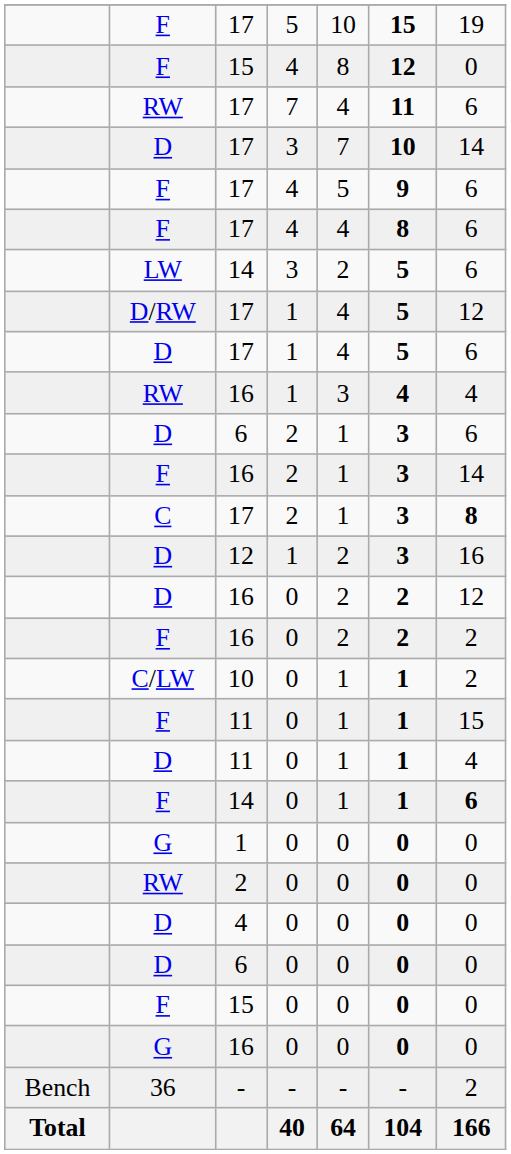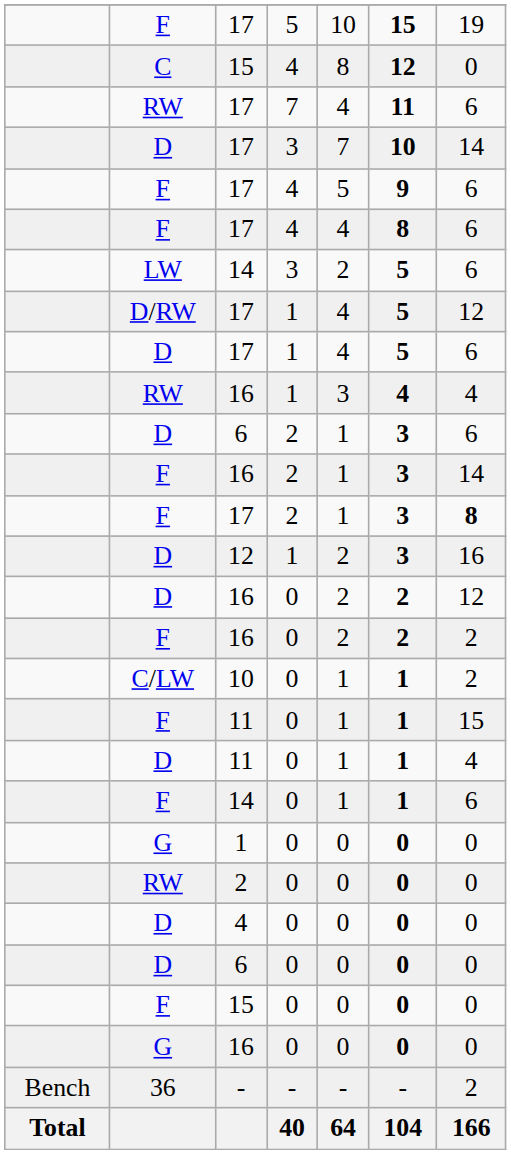15 / 4 | column 2: F -> C
17 / 2 | column 2: C -> F
14 / 0 | column 7: bold -> normal
